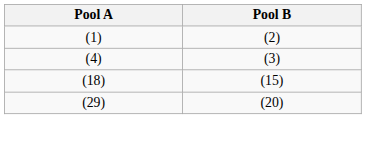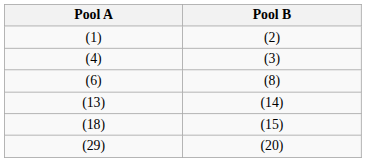+ row: (6) | (8)
+ row: (13) | (14)
